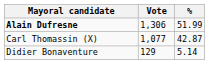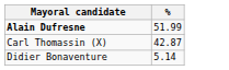- column: Vote | 1,306 | 1,077 | 129
